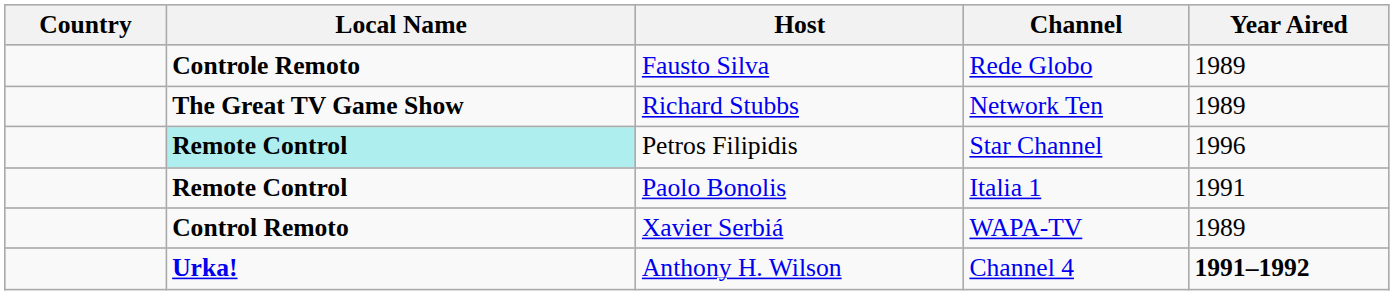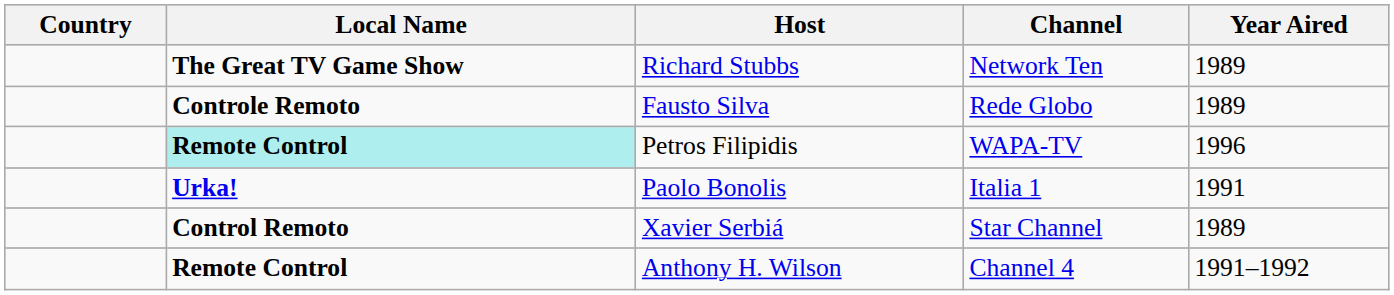rows swapped: Richard Stubbs <-> Fausto Silva
Petros Filipidis | Channel: Star Channel -> WAPA-TV
Paolo Bonolis | Local Name: Remote Control -> Urka!
Xavier Serbiá | Channel: WAPA-TV -> Star Channel
Anthony H. Wilson | Local Name: Urka! -> Remote Control
Anthony H. Wilson | Year Aired: bold -> normal
